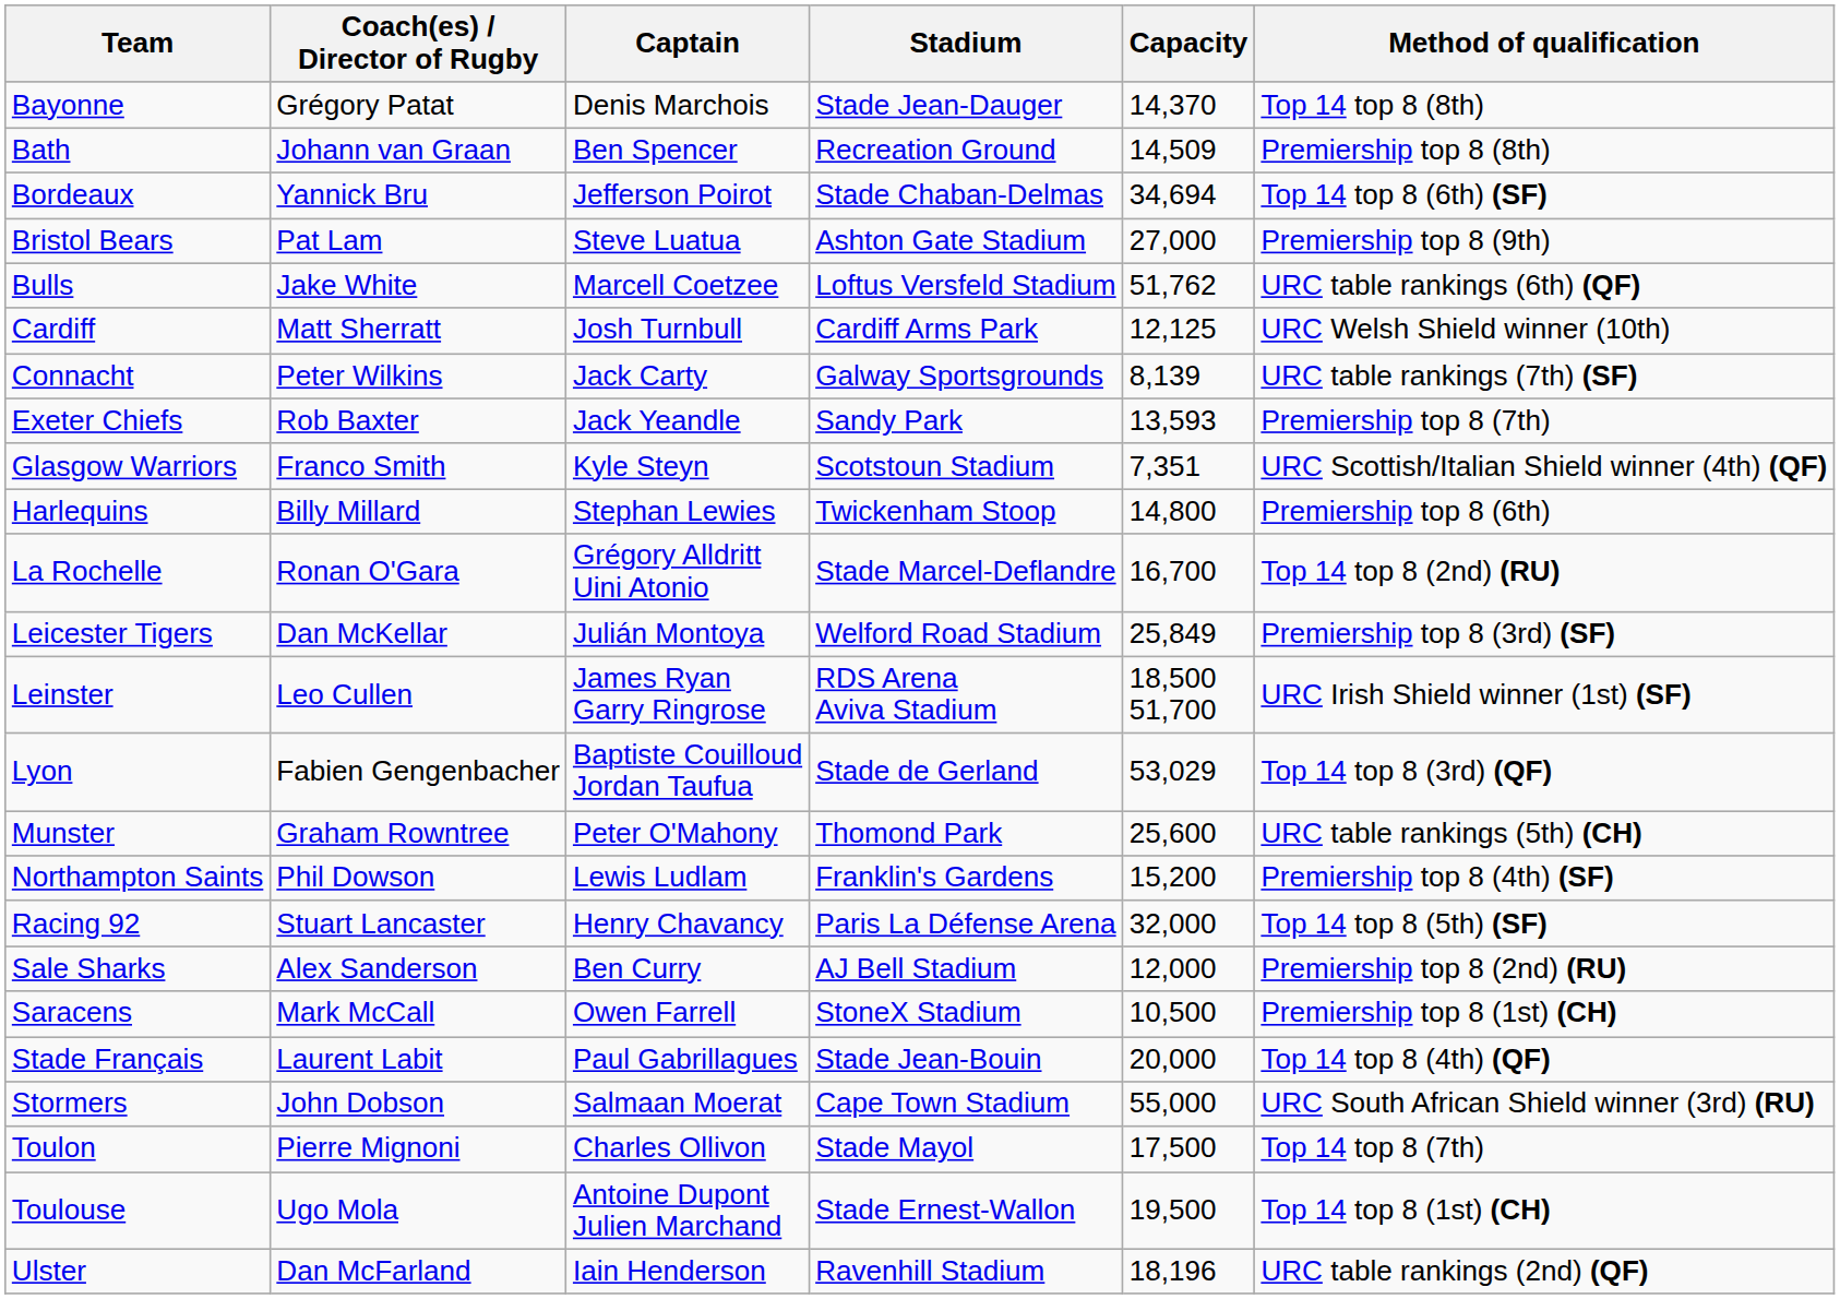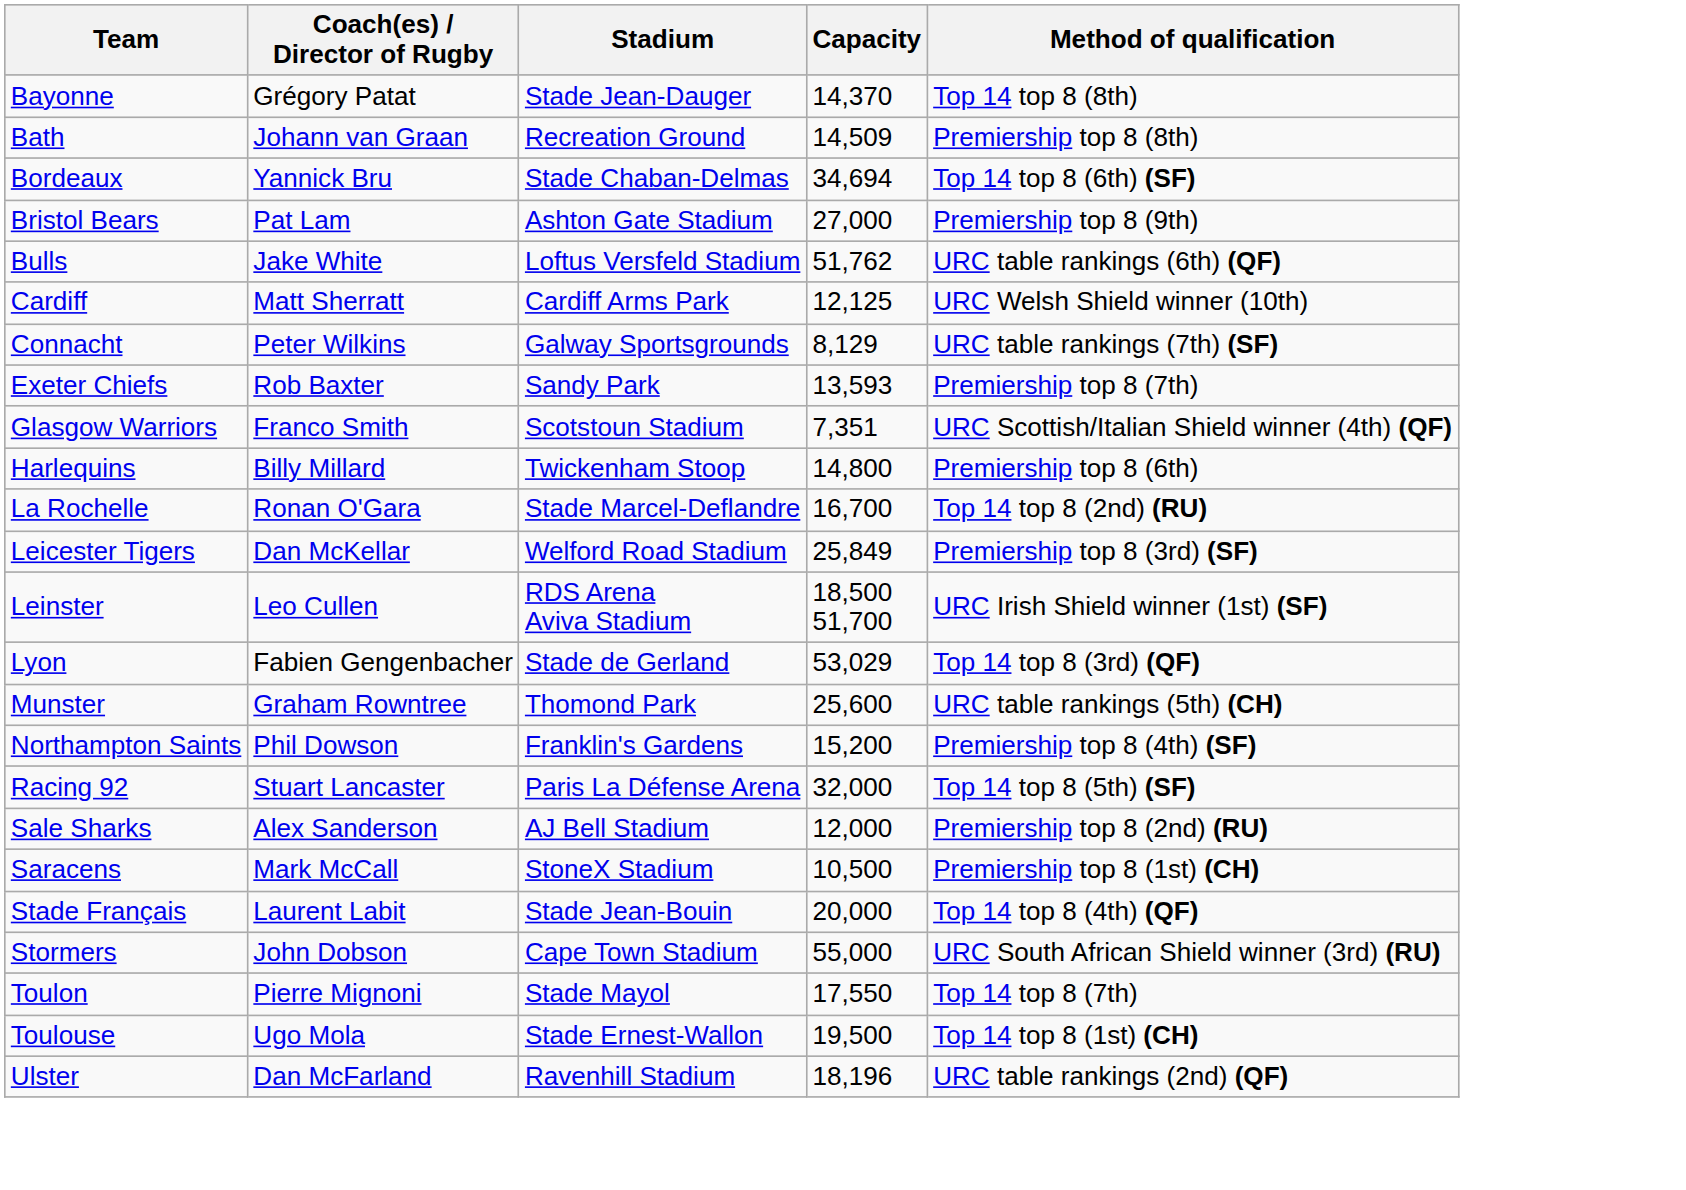- column: Captain | Denis Marchois | Ben Spencer | Jefferson Poirot | Steve Luatua | Marcell Coetzee | Josh Turnbull | Jack Carty | Jack Yeandle | Kyle Steyn | Stephan Lewies | Grégory Alldritt Uini Atonio | Julián Montoya | James Ryan Garry Ringrose | Baptiste Couilloud Jordan Taufua | Peter O'Mahony | Lewis Ludlam | Henry Chavancy | Ben Curry | Owen Farrell | Paul Gabrillagues | Salmaan Moerat | Charles Ollivon | Antoine Dupont Julien Marchand | Iain Henderson
Connacht | Capacity: 8,139 -> 8,129
Toulon | Capacity: 17,500 -> 17,550
